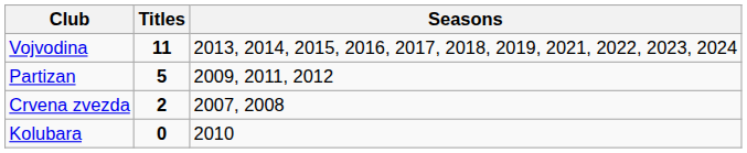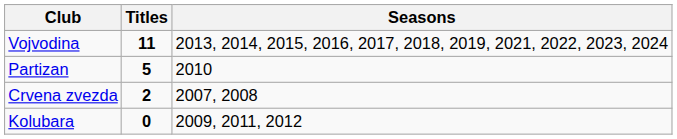Partizan | Seasons: 2009, 2011, 2012 -> 2010
Kolubara | Seasons: 2010 -> 2009, 2011, 2012
